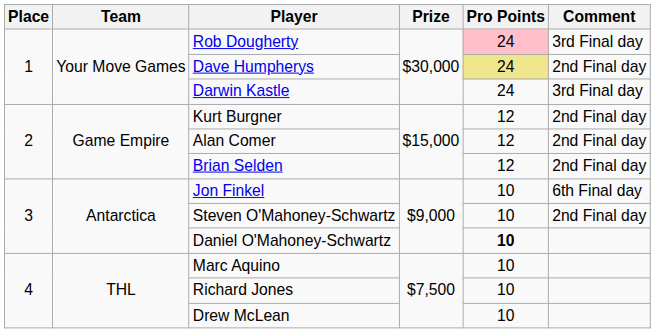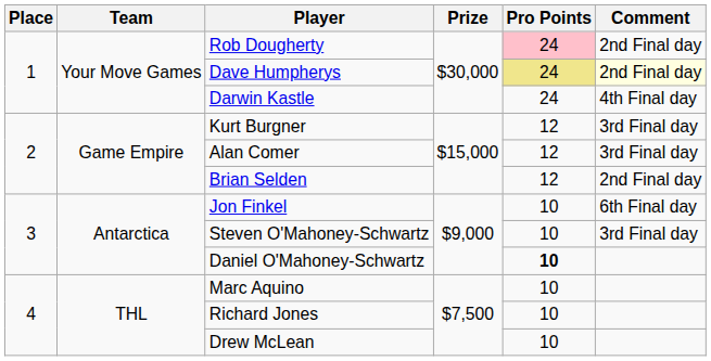Rob Dougherty | Comment: 3rd Final day -> 2nd Final day
Dave Humpherys | Comment: no background -> lightyellow background
Darwin Kastle | Comment: 3rd Final day -> 4th Final day
Kurt Burgner | Comment: 2nd Final day -> 3rd Final day
Alan Comer | Comment: 2nd Final day -> 3rd Final day
Steven O'Mahoney-Schwartz | Comment: 2nd Final day -> 3rd Final day
